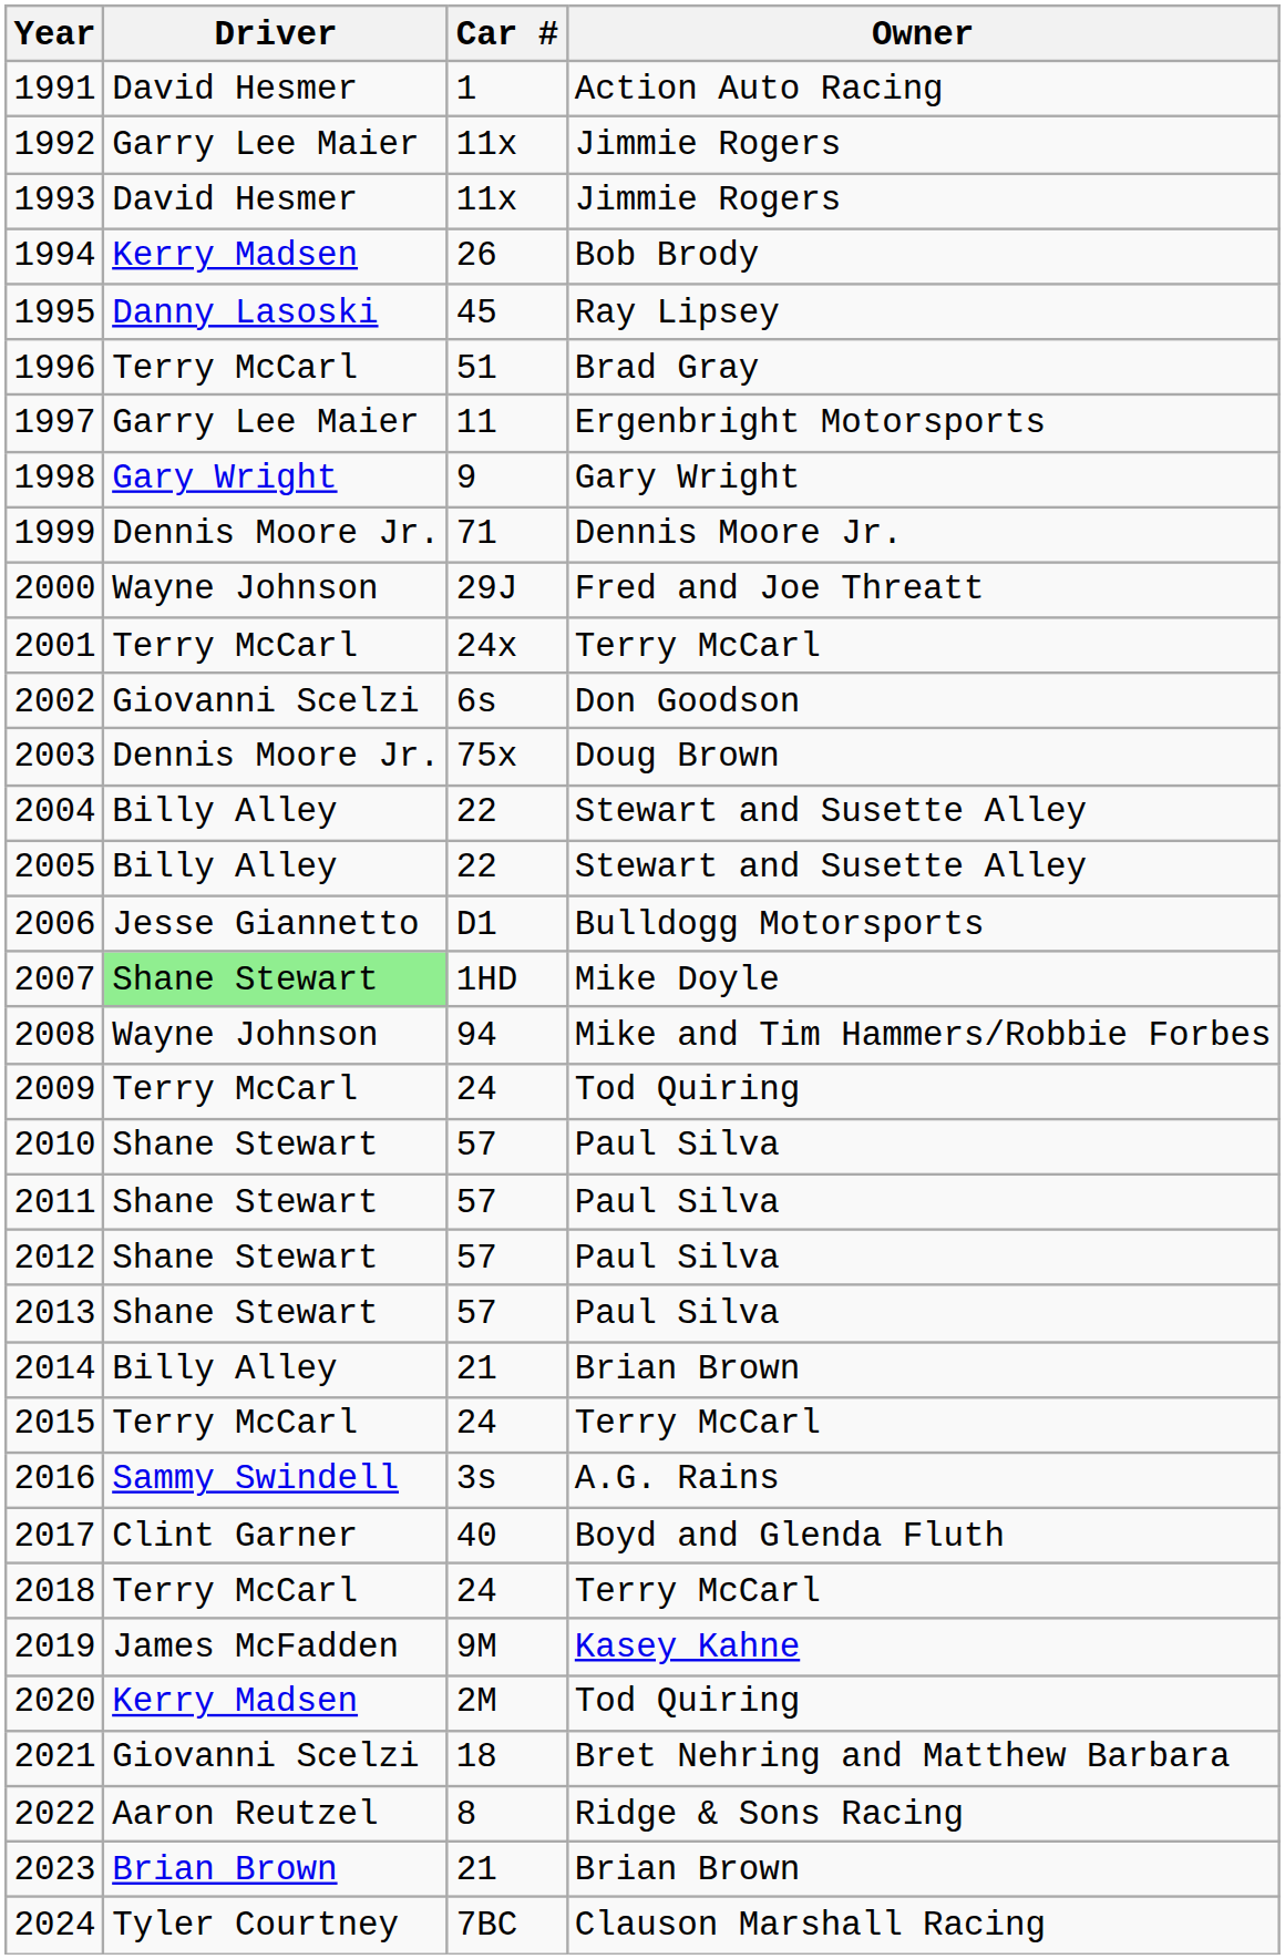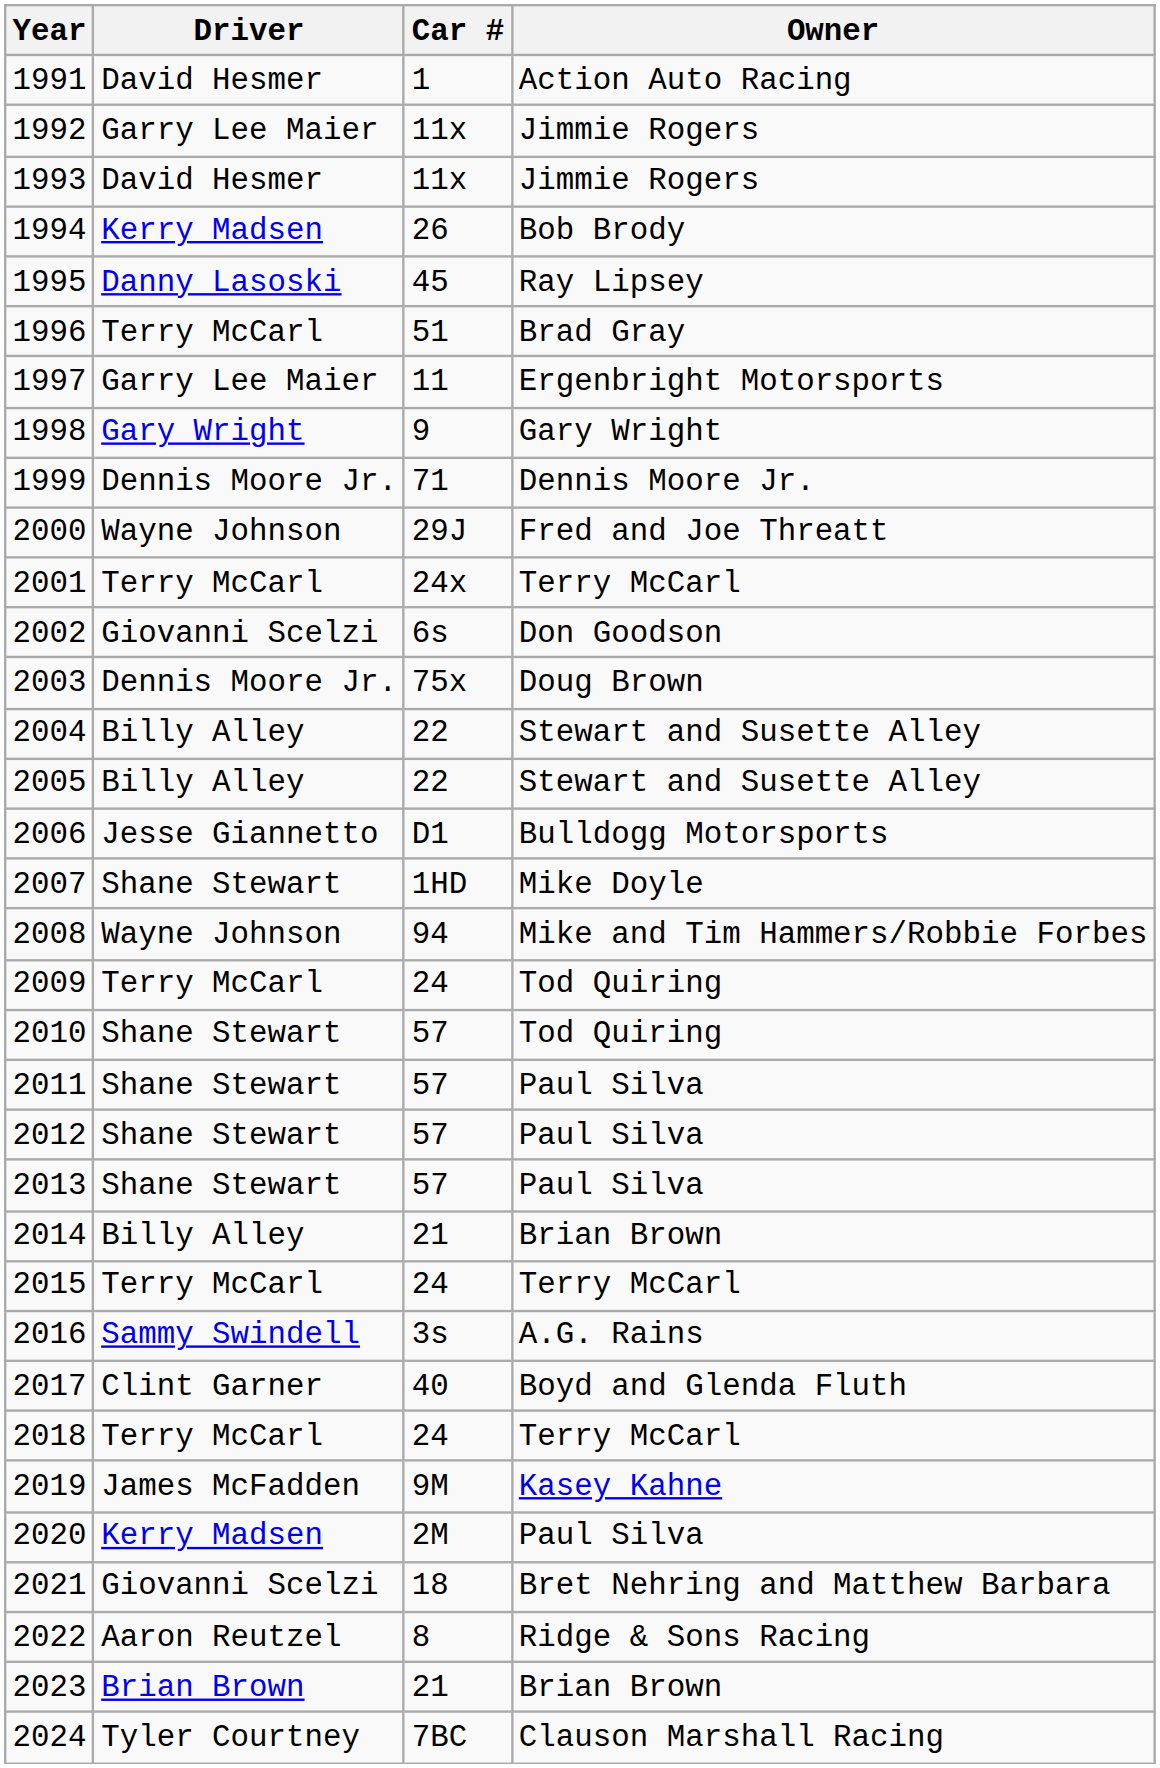2007 | Driver: lightgreen background -> no background
2010 | Owner: Paul Silva -> Tod Quiring
2020 | Owner: Tod Quiring -> Paul Silva
